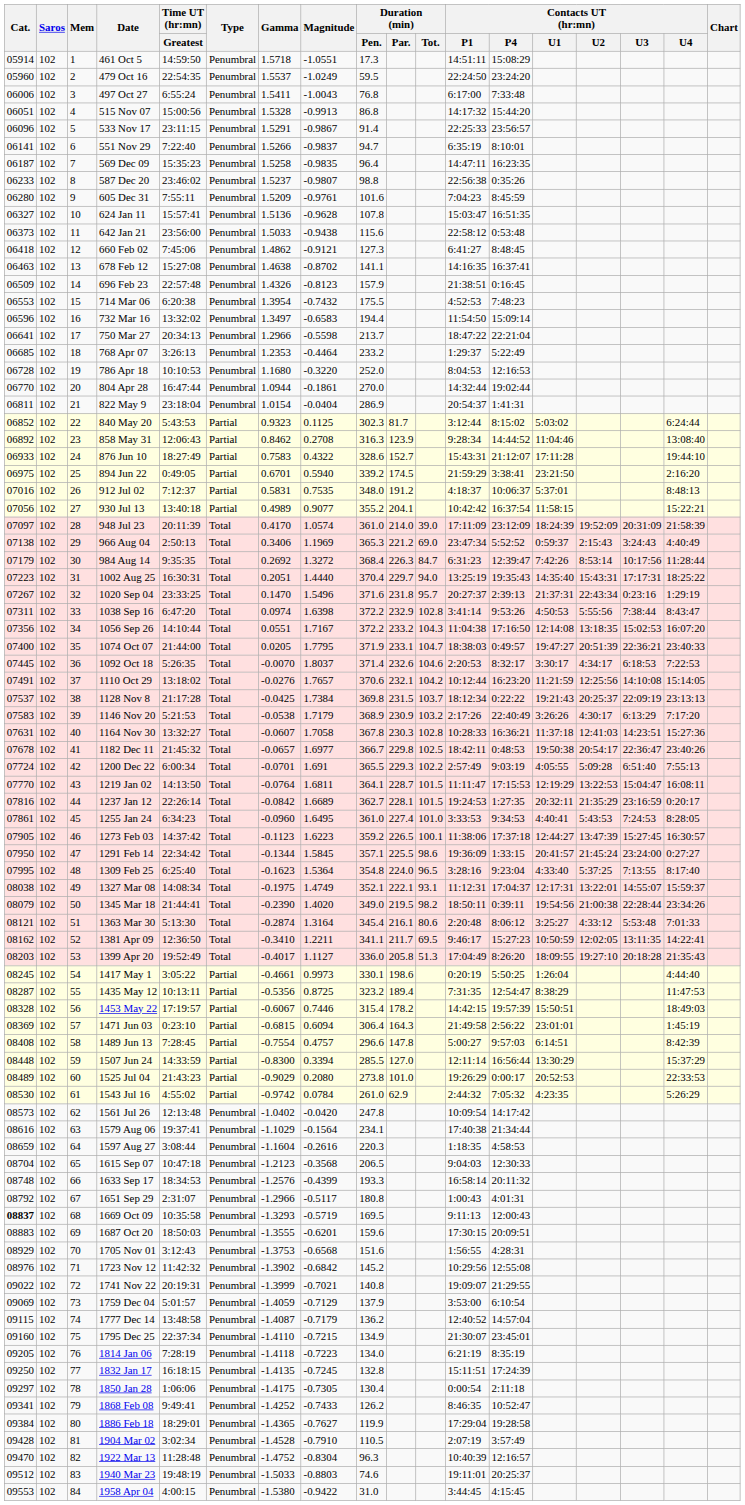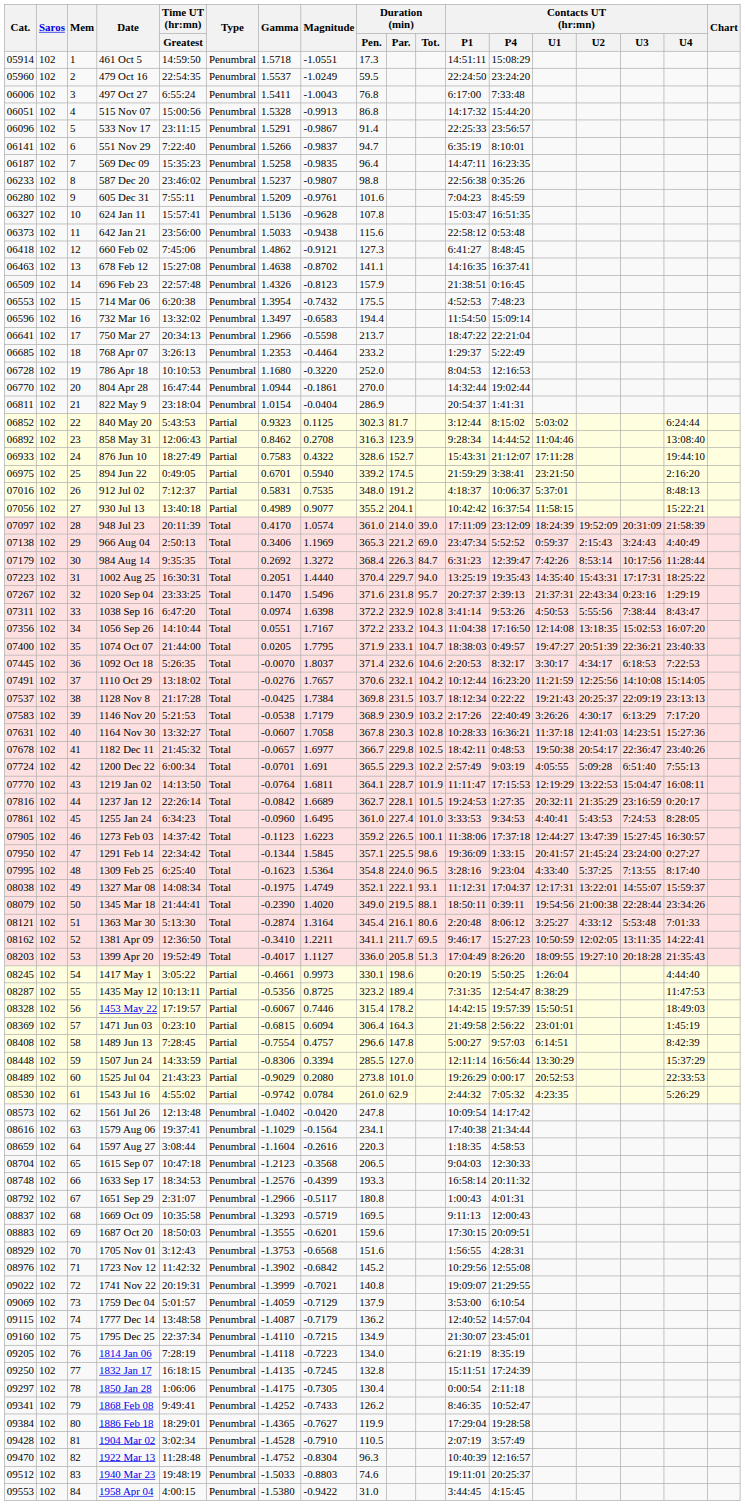1219 Jan 02 | Duration (min) / Tot.: 101.5 -> 101.9
1345 Mar 18 | Duration (min) / Tot.: 98.2 -> 88.1
1507 Jun 24 | Gamma: -0.8300 -> -0.8306
1669 Oct 09 | Cat.: bold -> normal
